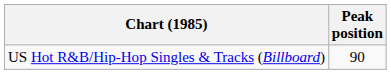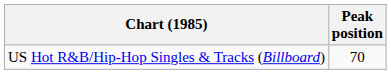US Hot R&B/Hip-Hop Singles & Tracks (Billboard) | Peak position: 90 -> 70
